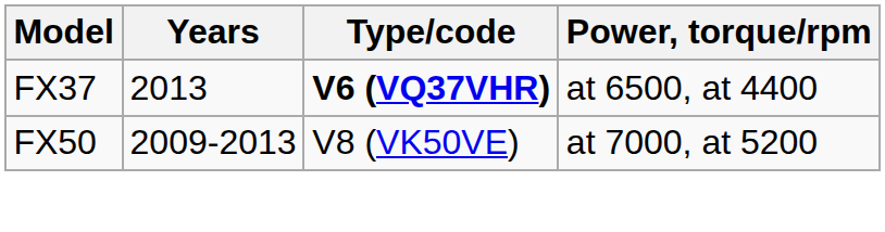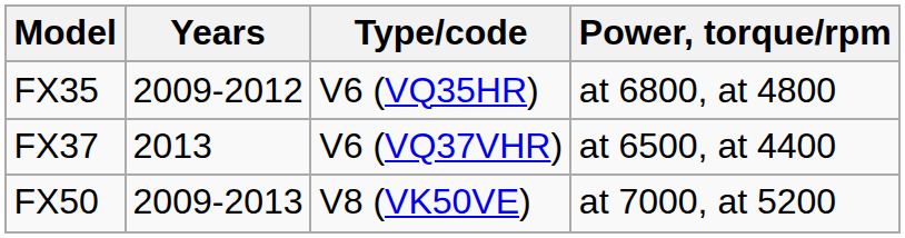+ row: FX35 | 2009-2012 | V6 (VQ35HR) | at 6800, at 4800
FX37 | Type/code: bold -> normal
